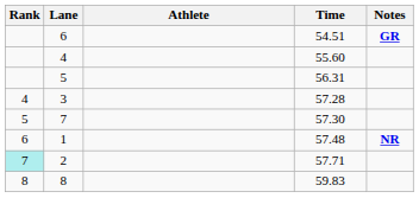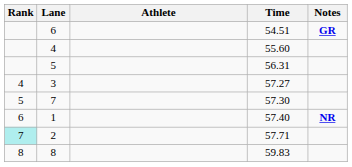3 | Time: 57.28 -> 57.27
1 | Time: 57.48 -> 57.40
